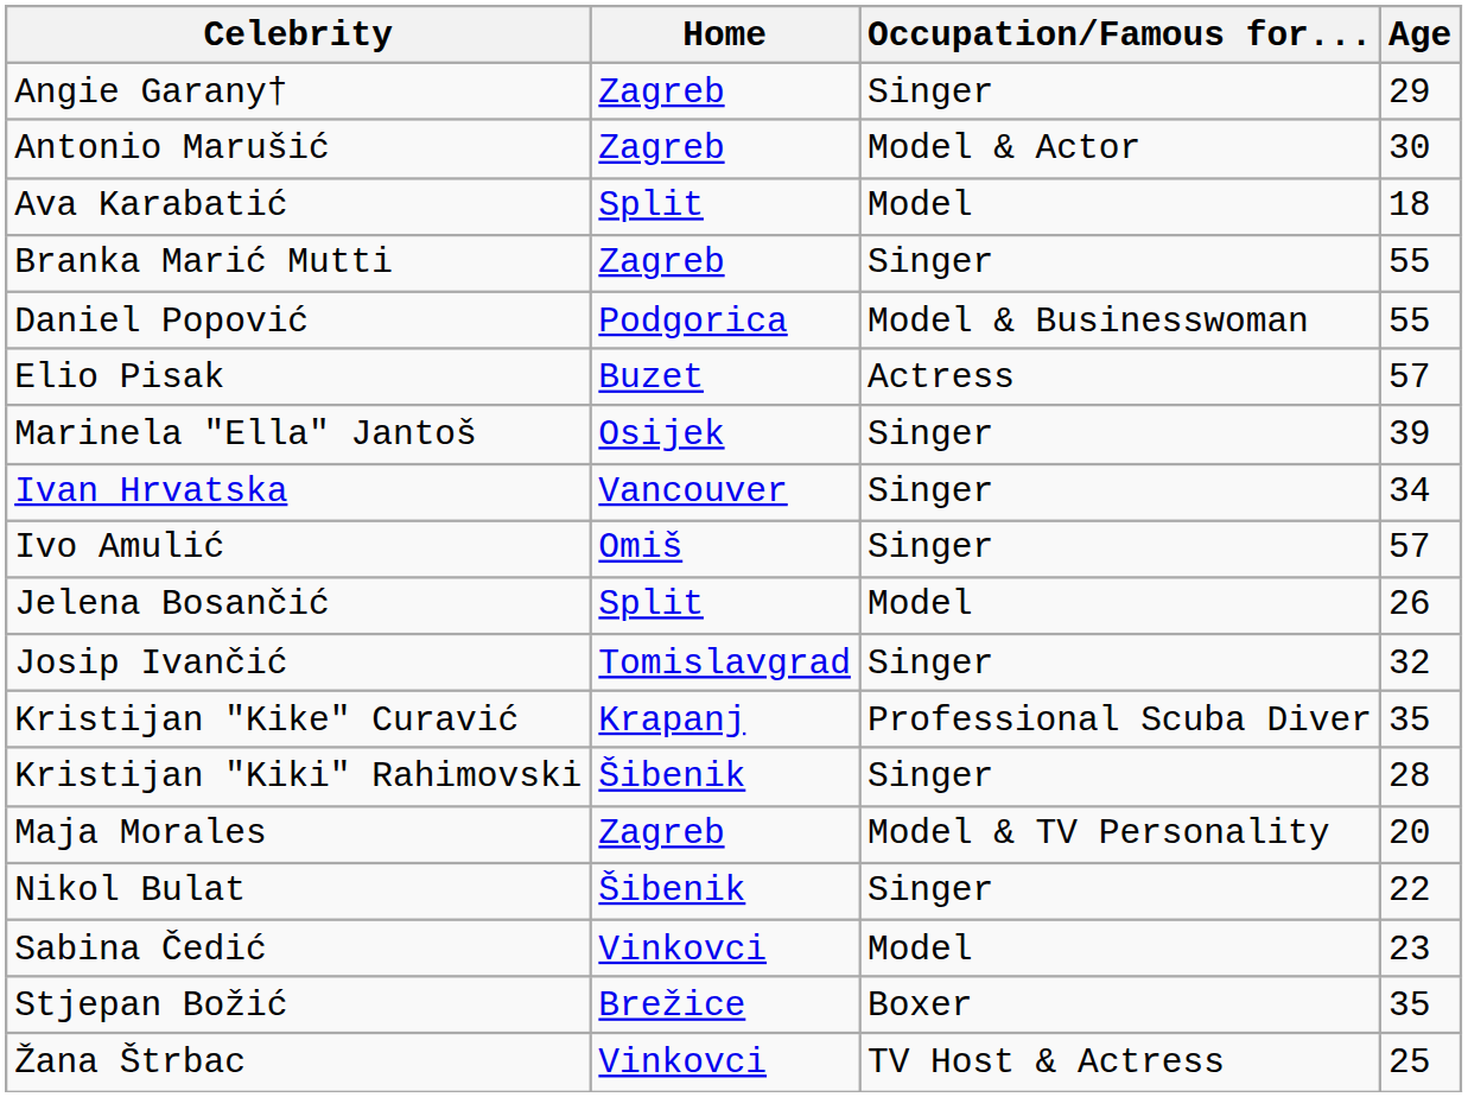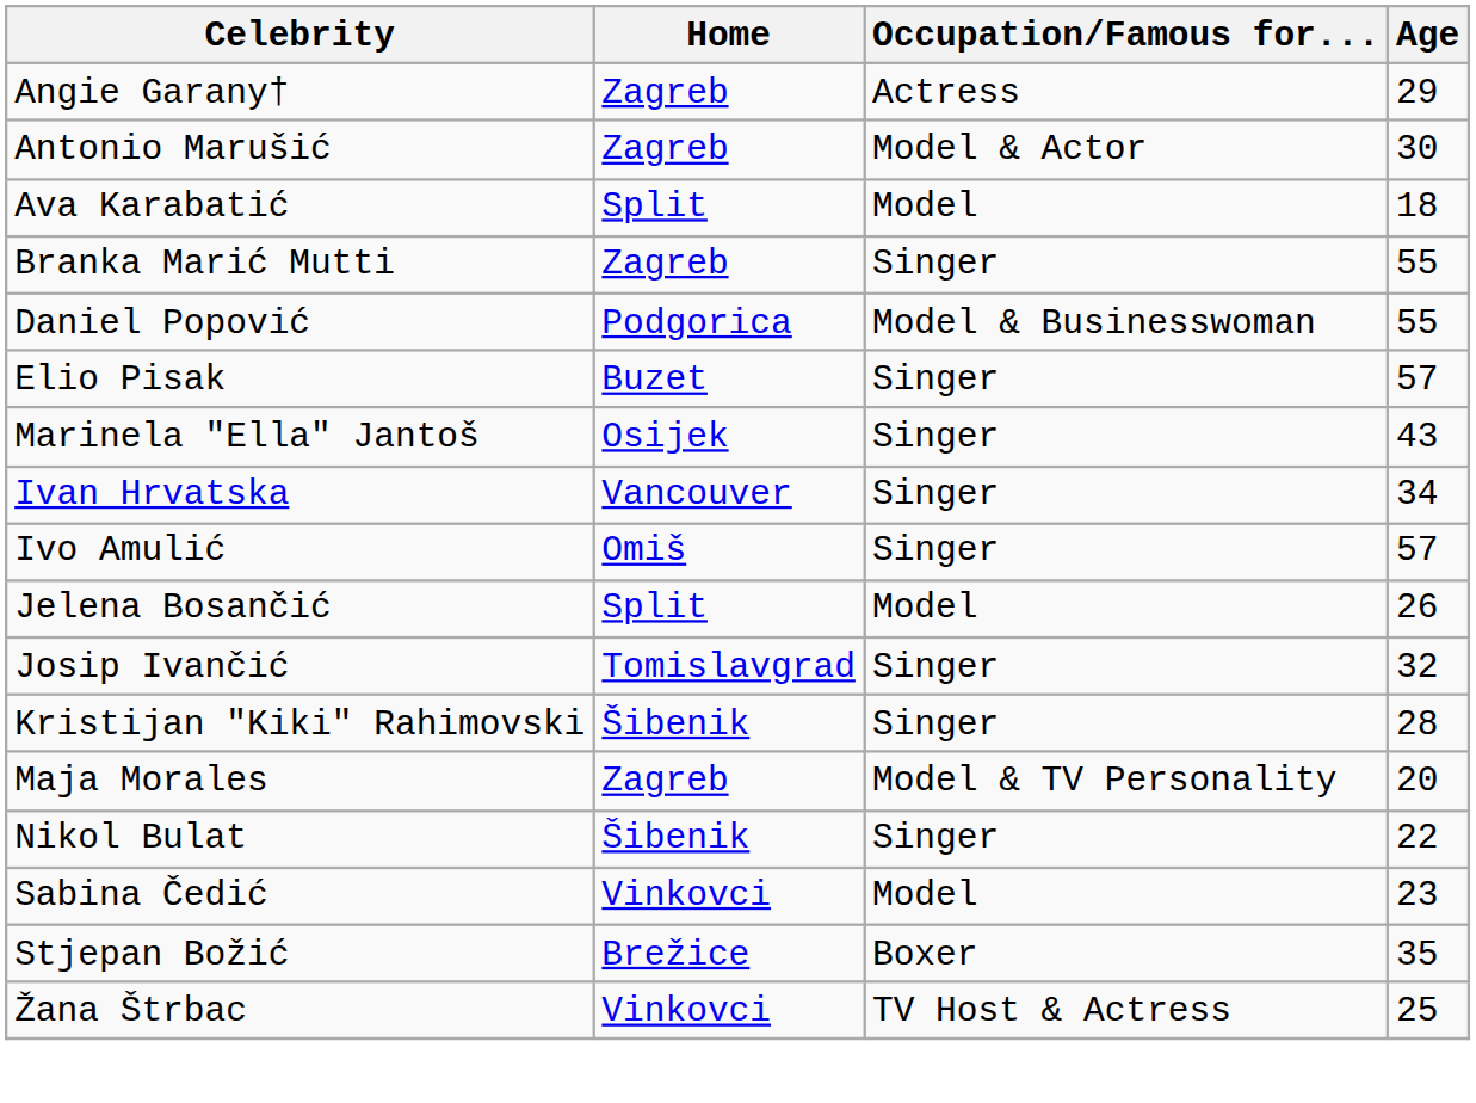Angie Garany† | Occupation/Famous for...: Singer -> Actress
Elio Pisak | Occupation/Famous for...: Actress -> Singer
Marinela "Ella" Jantoš | Age: 39 -> 43
- row: Kristijan "Kike" Curavić | Krapanj | Professional Scuba Diver | 35
